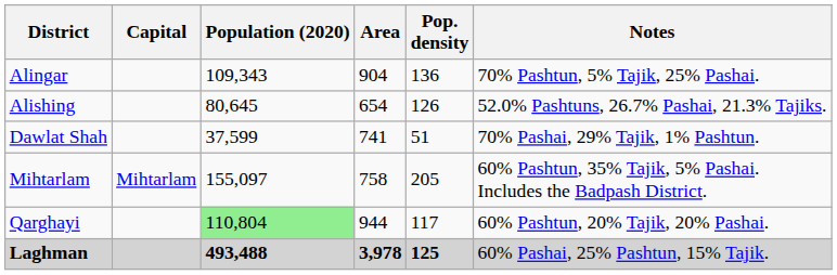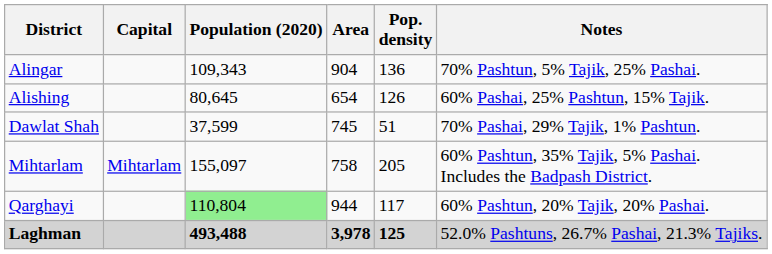Alishing | Notes: 52.0% Pashtuns, 26.7% Pashai, 21.3% Tajiks. -> 60% Pashai, 25% Pashtun, 15% Tajik.
Dawlat Shah | Area: 741 -> 745
Laghman | Notes: 60% Pashai, 25% Pashtun, 15% Tajik. -> 52.0% Pashtuns, 26.7% Pashai, 21.3% Tajiks.
